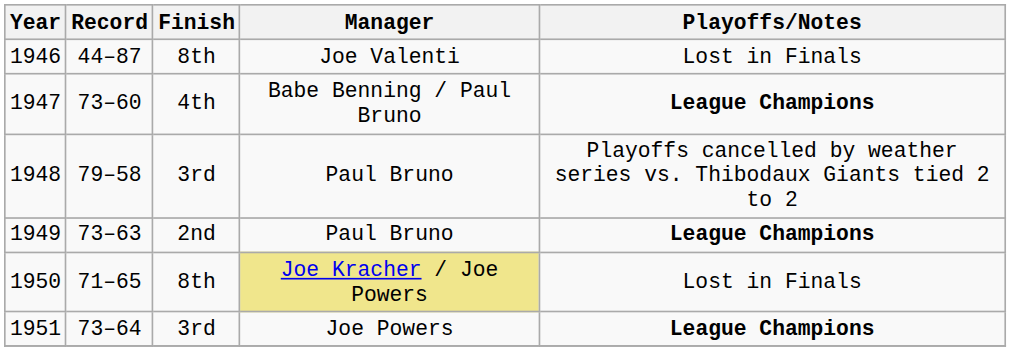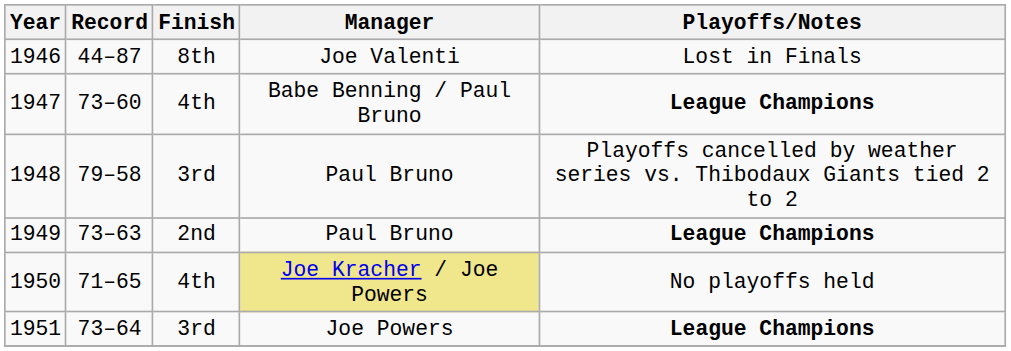1950 | Finish: 8th -> 4th
1950 | Playoffs/Notes: Lost in Finals -> No playoffs held
